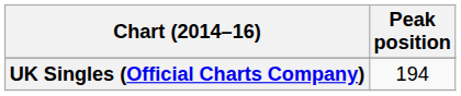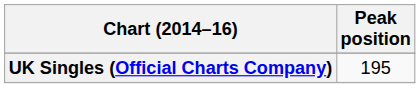UK Singles (Official Charts Company) | Peak position: 194 -> 195
